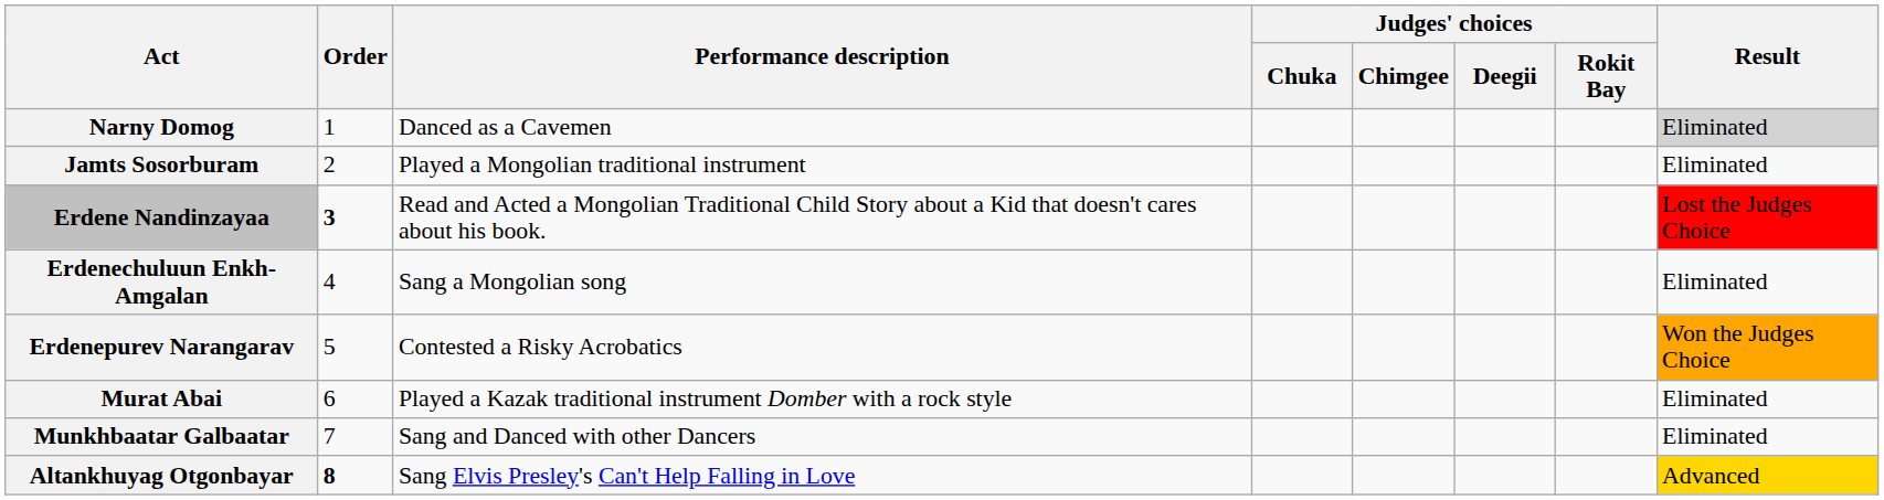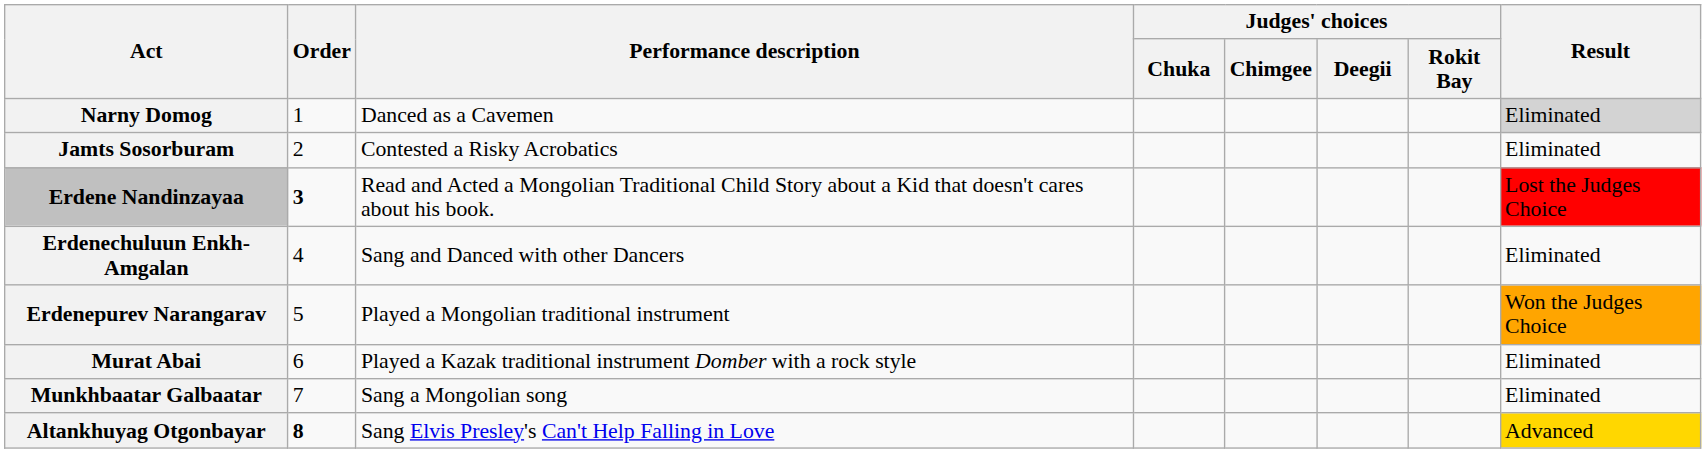Jamts Sosorburam | Performance description: Played a Mongolian traditional instrument -> Contested a Risky Acrobatics
Erdenechuluun Enkh-Amgalan | Performance description: Sang a Mongolian song -> Sang and Danced with other Dancers
Erdenepurev Narangarav | Performance description: Contested a Risky Acrobatics -> Played a Mongolian traditional instrument
Munkhbaatar Galbaatar | Performance description: Sang and Danced with other Dancers -> Sang a Mongolian song
